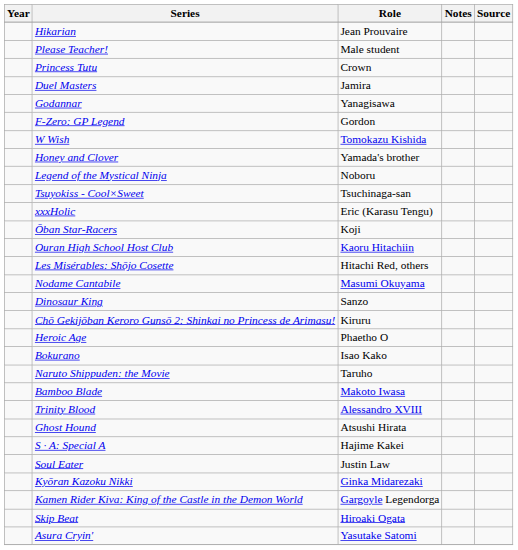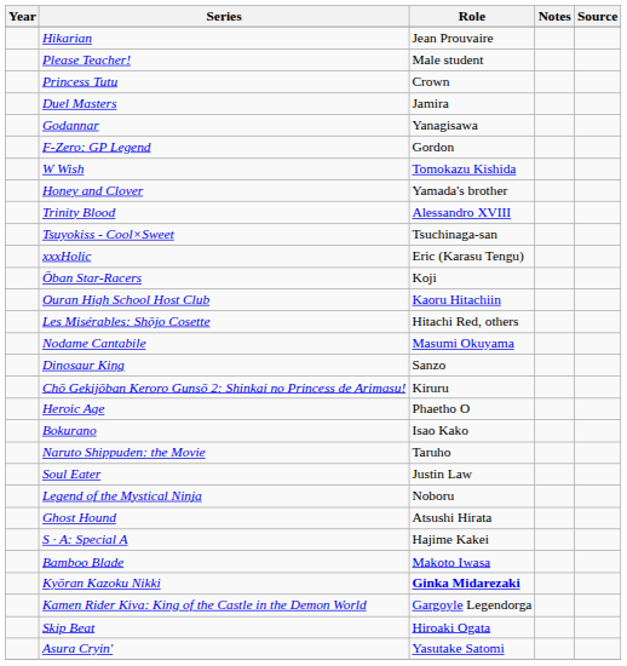rows swapped: Trinity Blood <-> Legend of the Mystical Ninja
rows swapped: Bamboo Blade <-> Soul Eater
Kyōran Kazoku Nikki | Role: normal -> bold
